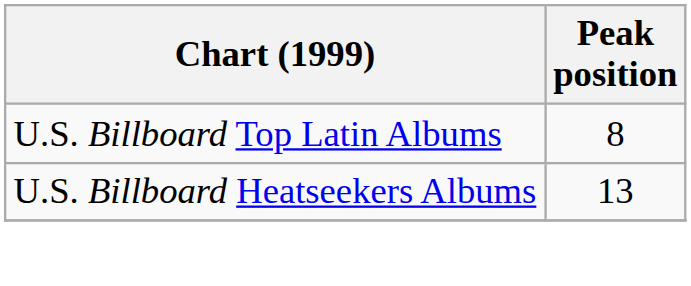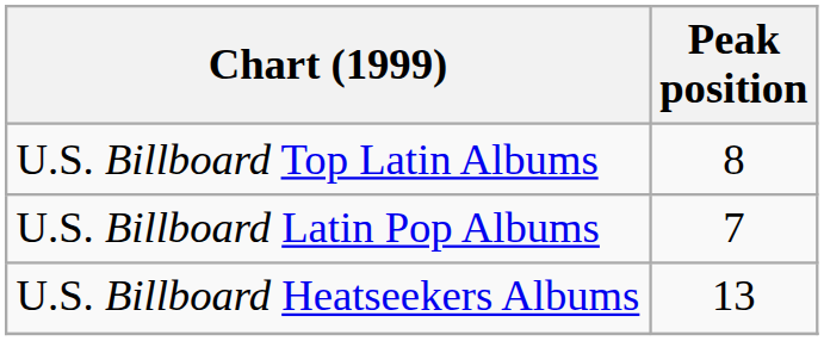+ row: U.S. Billboard Latin Pop Albums | 7
